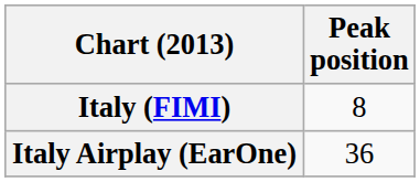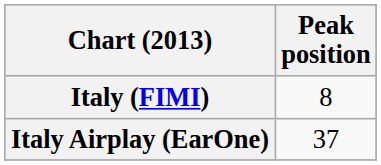Italy Airplay (EarOne) | Peak position: 36 -> 37
